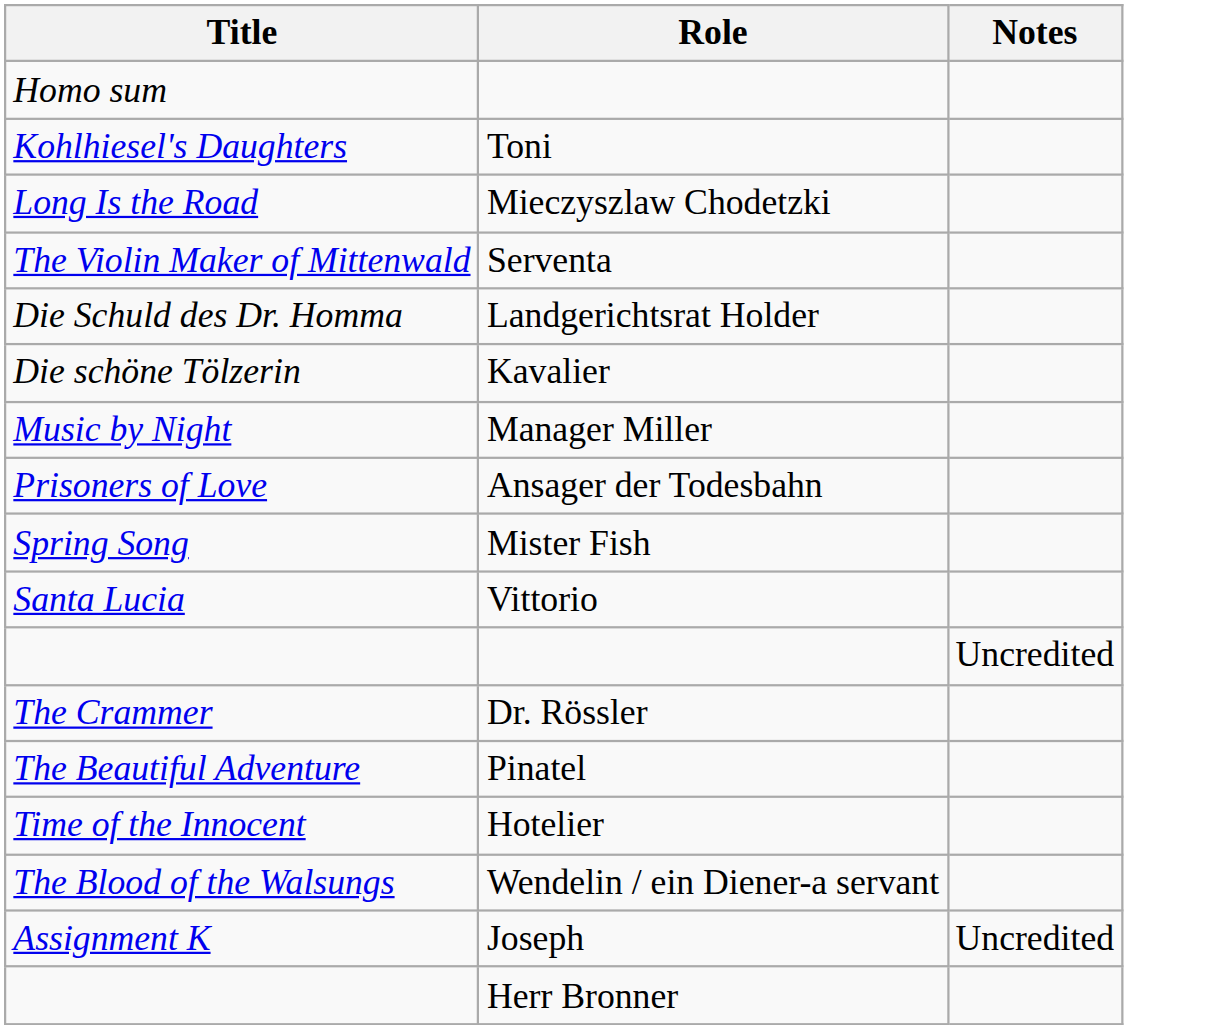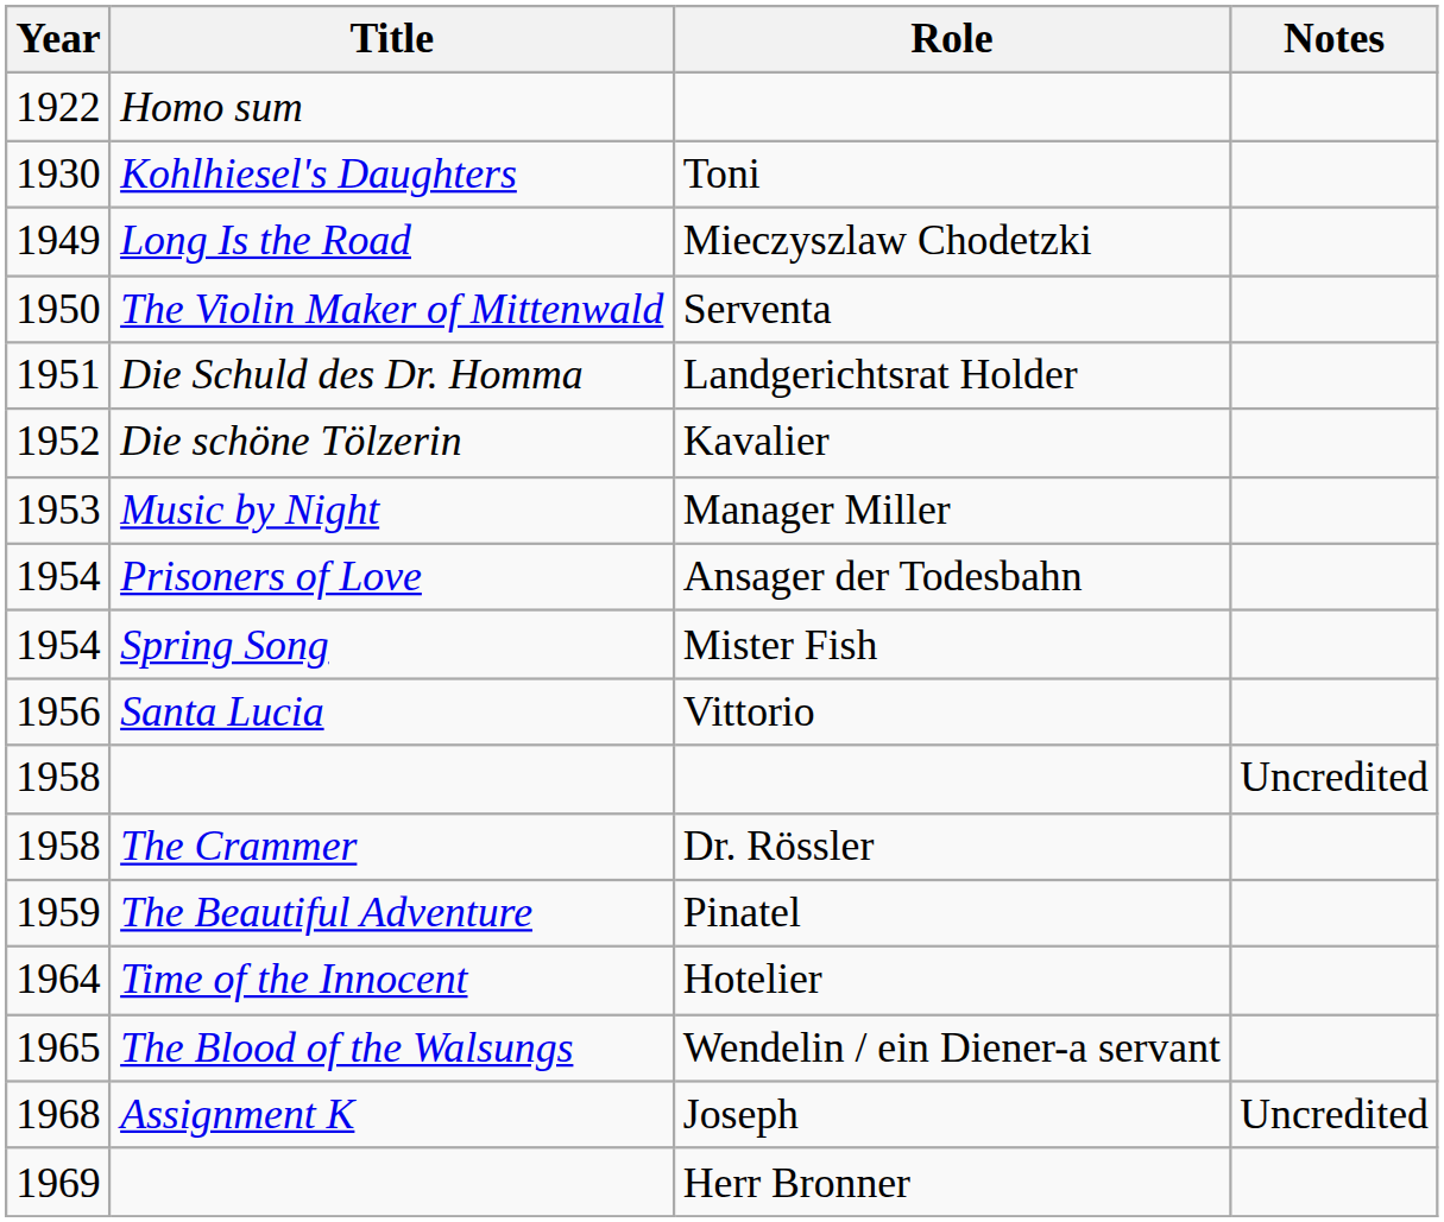+ column: Year | 1922 | 1930 | 1949 | 1950 | 1951 | 1952 | 1953 | 1954 | 1954 | 1956 | 1958 | 1958 | 1959 | 1964 | 1965 | 1968 | 1969
